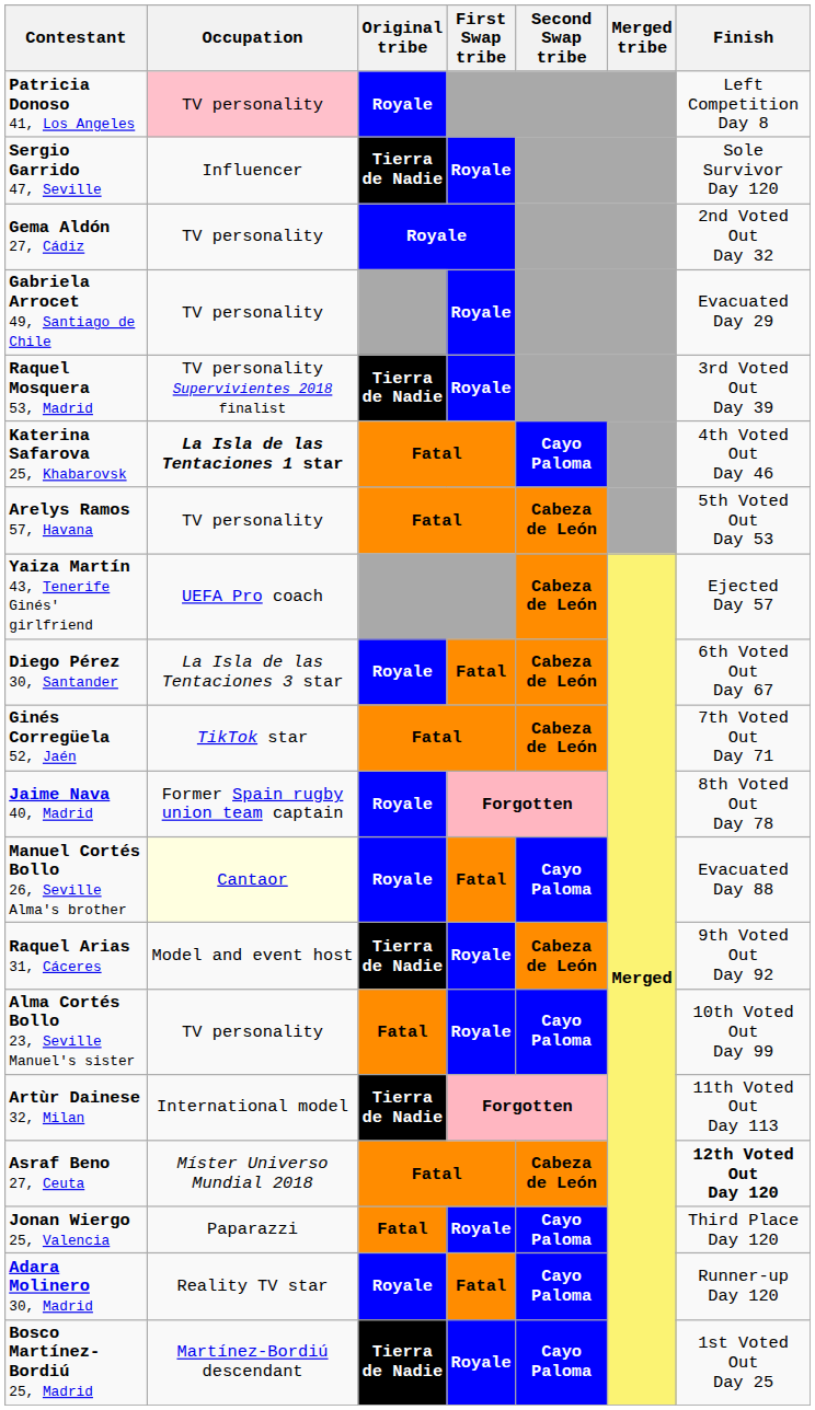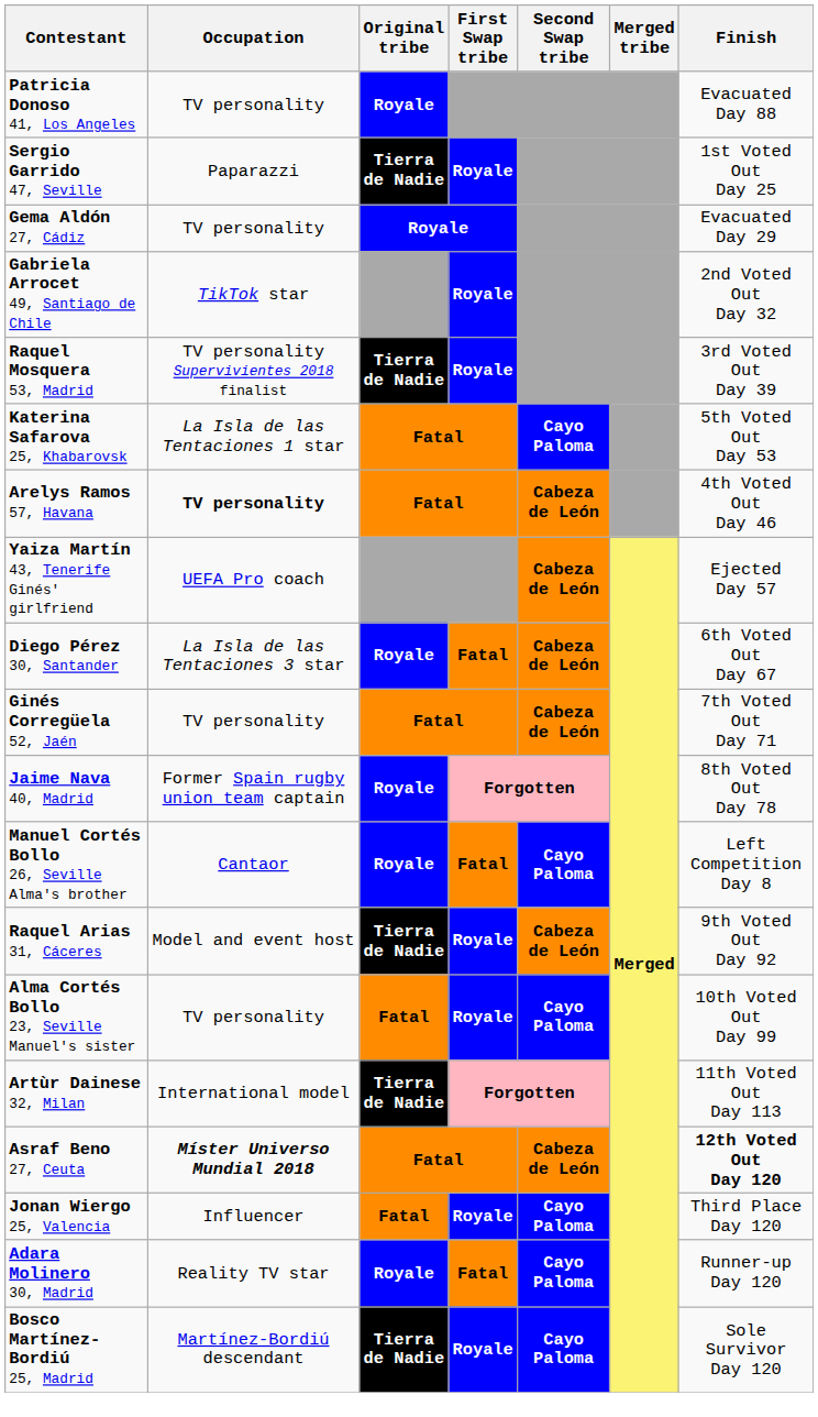Patricia Donoso 41, Los Angeles | Occupation: pink background -> no background
Patricia Donoso 41, Los Angeles | Finish: Left Competition Day 8 -> Evacuated Day 88
Sergio Garrido 47, Seville | Occupation: Influencer -> Paparazzi
Sergio Garrido 47, Seville | Finish: Sole Survivor Day 120 -> 1st Voted Out Day 25
Gema Aldón 27, Cádiz | Finish: 2nd Voted Out Day 32 -> Evacuated Day 29
Gabriela Arrocet 49, Santiago de Chile | Occupation: TV personality -> TikTok star
Gabriela Arrocet 49, Santiago de Chile | Finish: Evacuated Day 29 -> 2nd Voted Out Day 32
Katerina Safarova 25, Khabarovsk | Occupation: bold -> normal
Katerina Safarova 25, Khabarovsk | Finish: 4th Voted Out Day 46 -> 5th Voted Out Day 53
Arelys Ramos 57, Havana | Occupation: normal -> bold
Arelys Ramos 57, Havana | Finish: 5th Voted Out Day 53 -> 4th Voted Out Day 46
Ginés Corregüela 52, Jaén | Occupation: TikTok star -> TV personality
Manuel Cortés Bollo 26, Seville Alma's brother | Occupation: lightyellow background -> no background
Manuel Cortés Bollo 26, Seville Alma's brother | Finish: Evacuated Day 88 -> Left Competition Day 8
Asraf Beno 27, Ceuta | Occupation: normal -> bold
Jonan Wiergo 25, Valencia | Occupation: Paparazzi -> Influencer
Bosco Martínez-Bordiú 25, Madrid | Finish: 1st Voted Out Day 25 -> Sole Survivor Day 120
